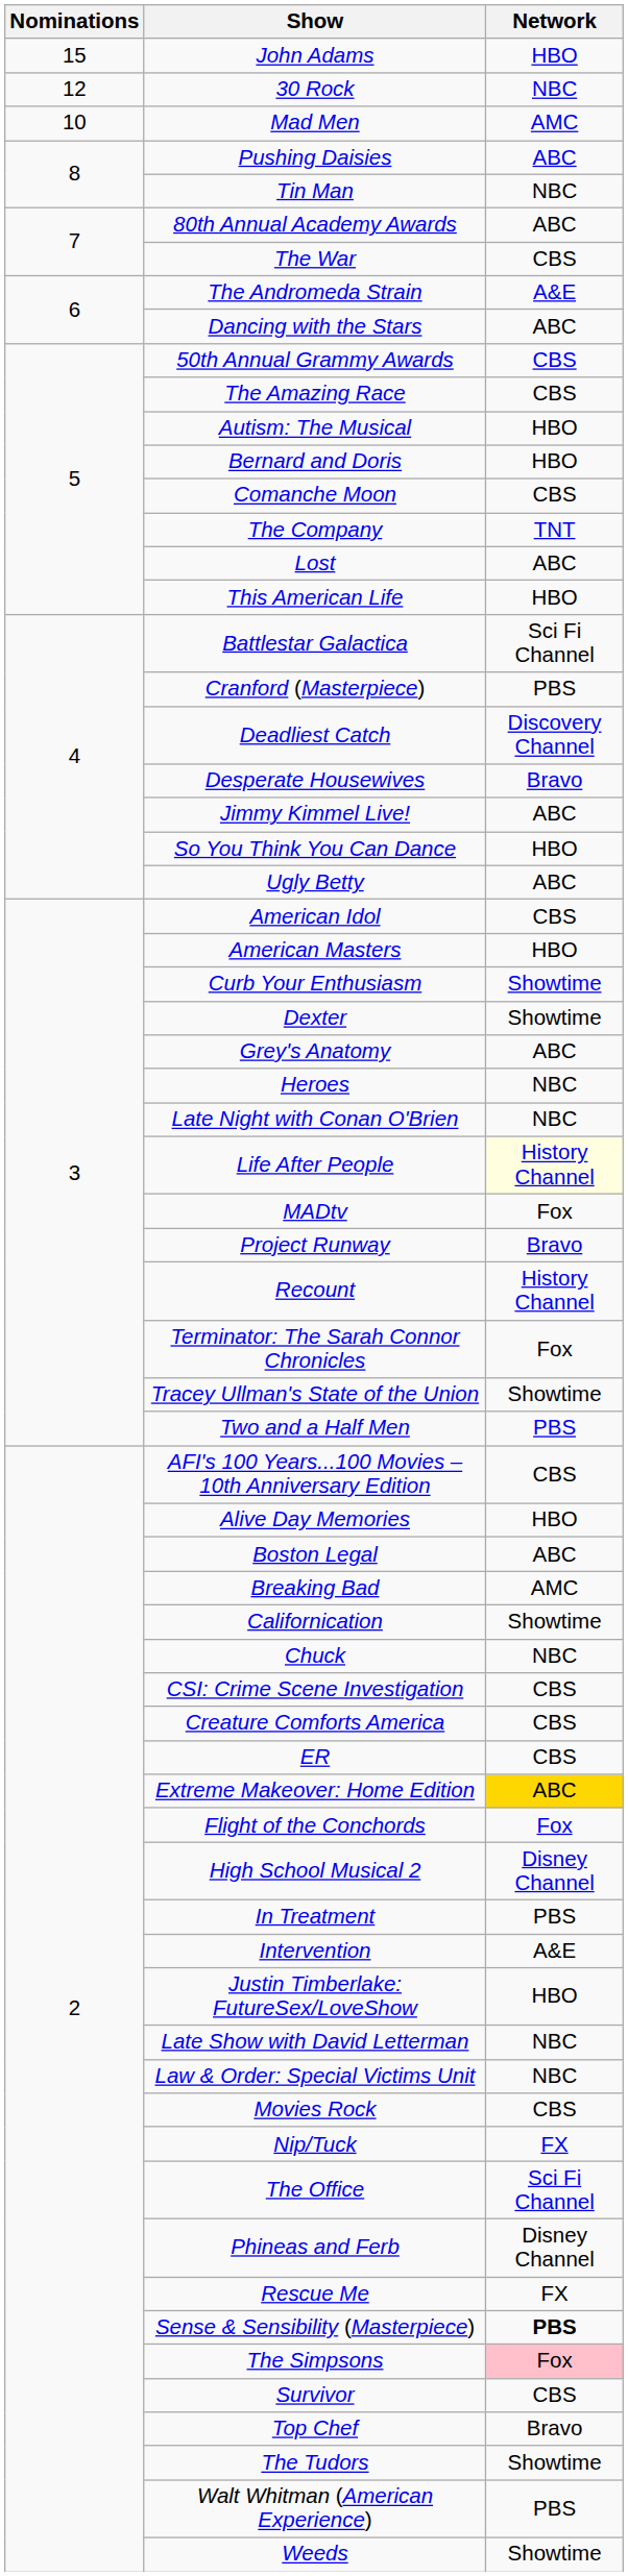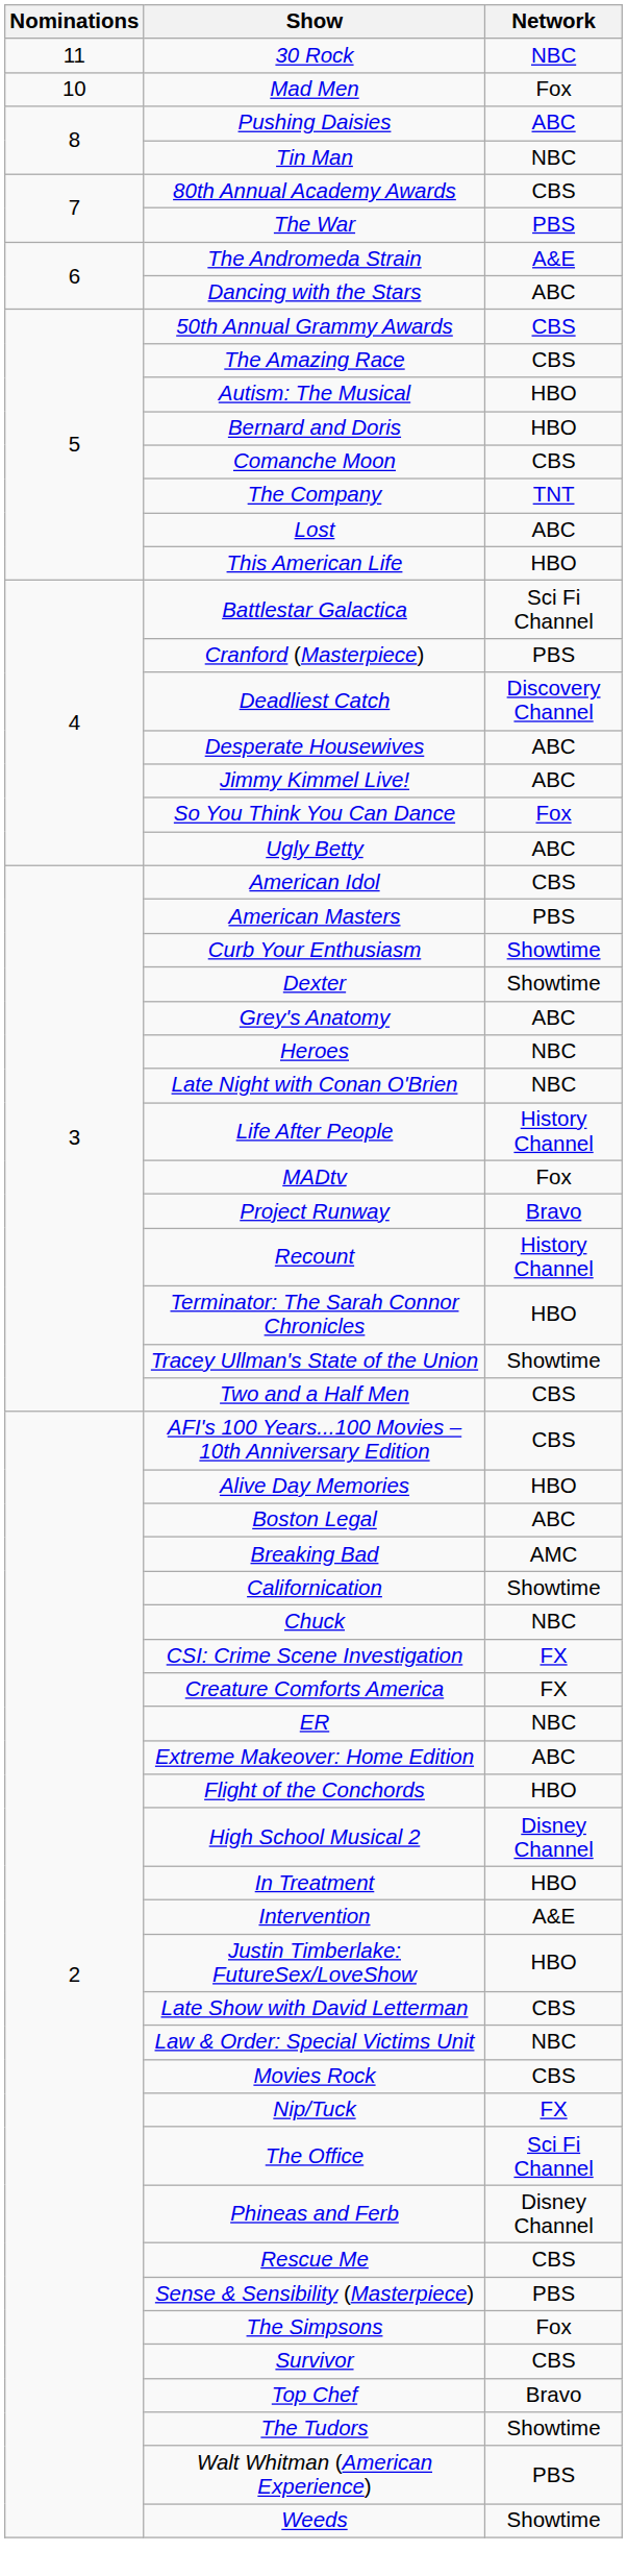- row: 15 | John Adams | HBO
30 Rock | Nominations: 12 -> 11
Mad Men | Network: AMC -> Fox
80th Annual Academy Awards | Network: ABC -> CBS
The War | Network: CBS -> PBS
Desperate Housewives | Network: Bravo -> ABC
So You Think You Can Dance | Network: HBO -> Fox
American Masters | Network: HBO -> PBS
Life After People | Network: lightyellow background -> no background
Terminator: The Sarah Connor Chronicles | Network: Fox -> HBO
Two and a Half Men | Network: PBS -> CBS
CSI: Crime Scene Investigation | Network: CBS -> FX
Creature Comforts America | Network: CBS -> FX
ER | Network: CBS -> NBC
Extreme Makeover: Home Edition | Network: gold background -> no background
Flight of the Conchords | Network: Fox -> HBO
In Treatment | Network: PBS -> HBO
Late Show with David Letterman | Network: NBC -> CBS
Rescue Me | Network: FX -> CBS
Sense & Sensibility (Masterpiece) | Network: bold -> normal
The Simpsons | Network: pink background -> no background
